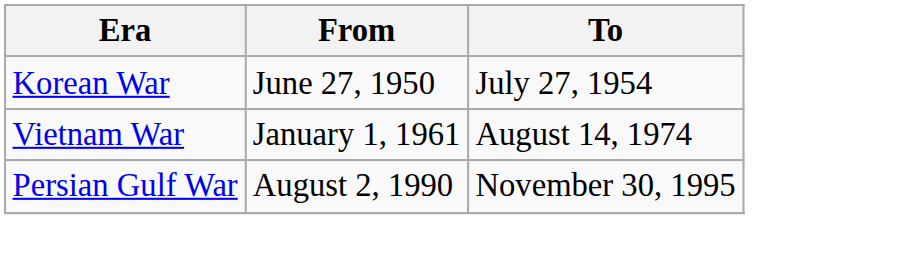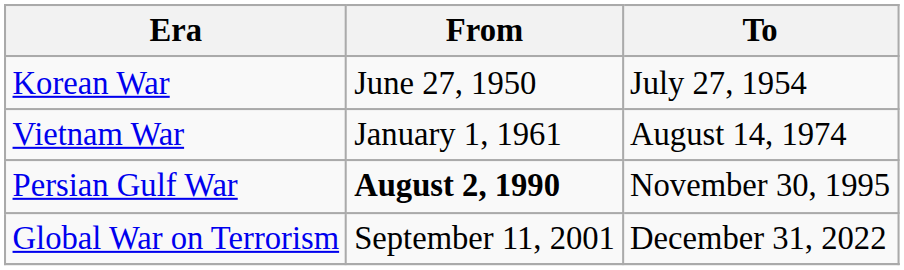Persian Gulf War | From: normal -> bold
+ row: Global War on Terrorism | September 11, 2001 | December 31, 2022
